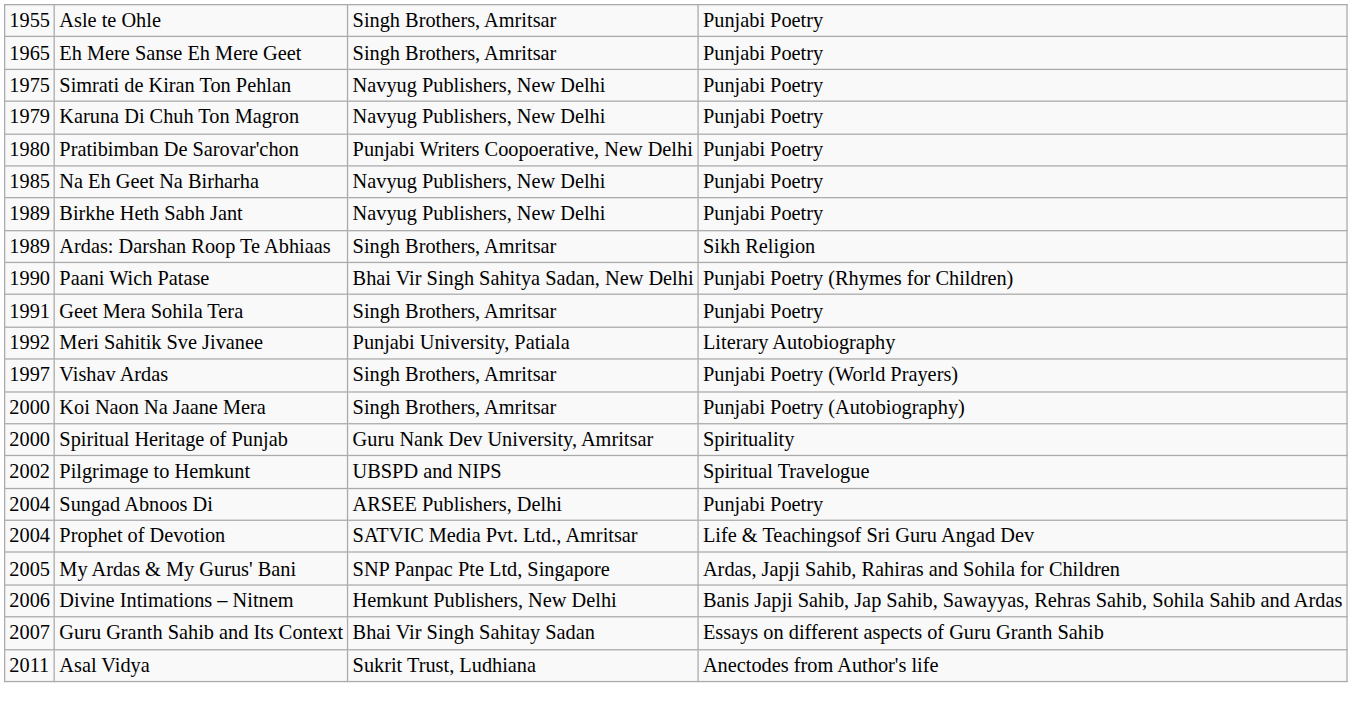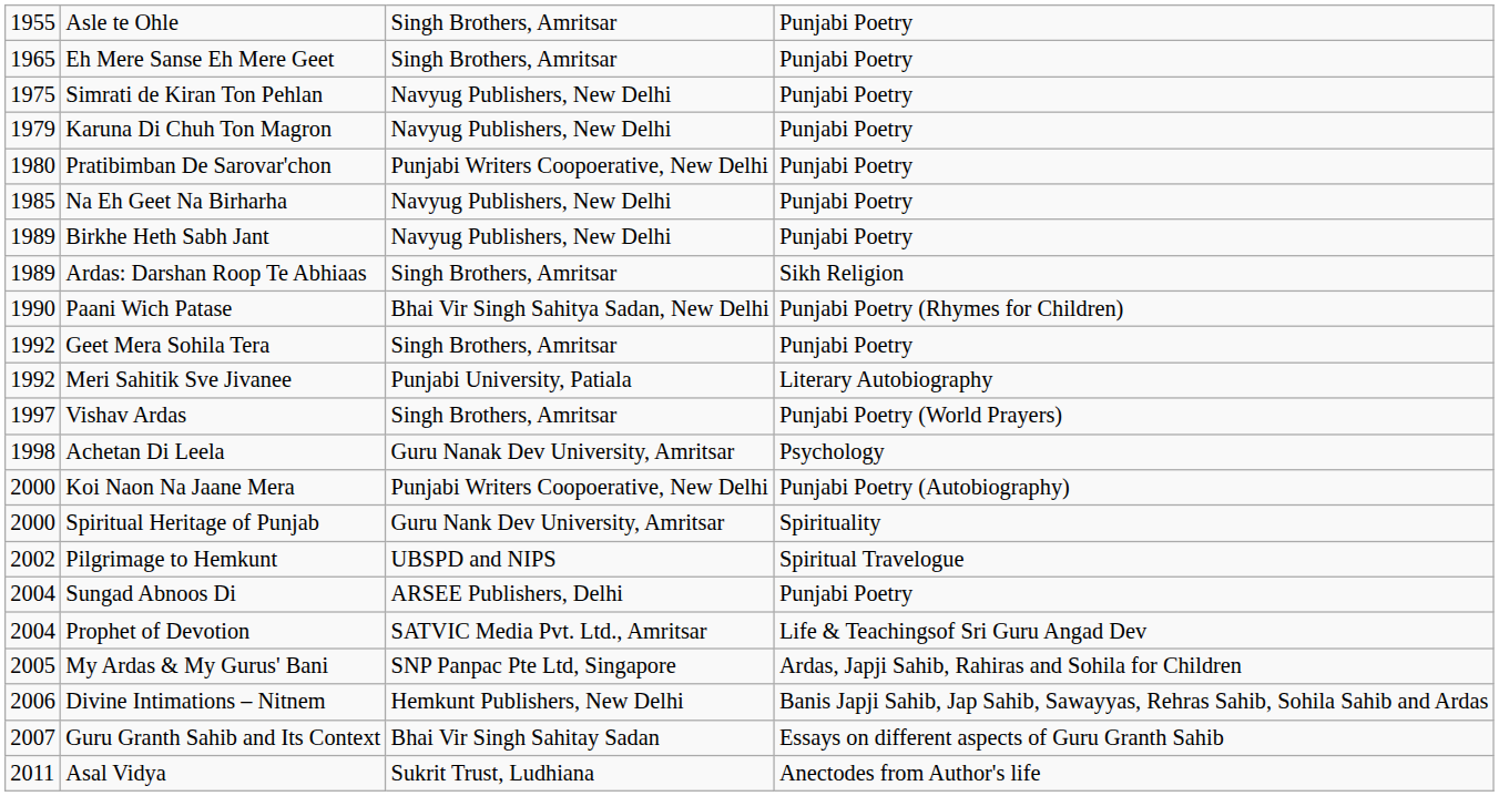Geet Mera Sohila Tera | column 1: 1991 -> 1992
+ row: 1998 | Achetan Di Leela | Guru Nanak Dev University, Amritsar | Psychology
Koi Naon Na Jaane Mera | column 3: Singh Brothers, Amritsar -> Punjabi Writers Coopoerative, New Delhi
